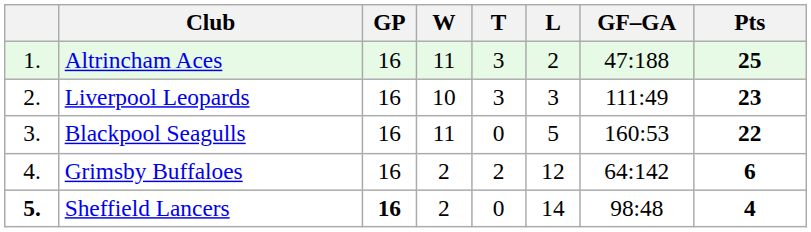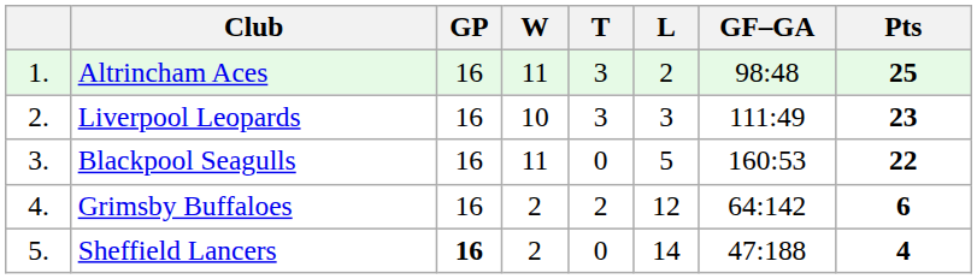Altrincham Aces | GF–GA: 47:188 -> 98:48
Sheffield Lancers | column 1: bold -> normal
Sheffield Lancers | GF–GA: 98:48 -> 47:188
